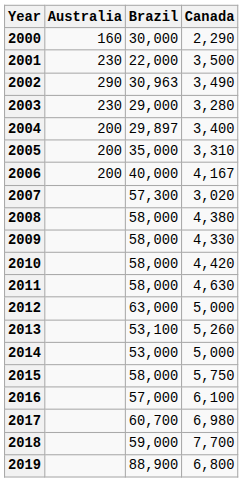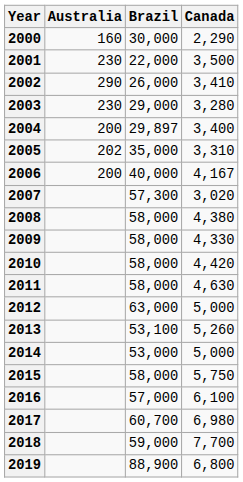2002 | Brazil: 30,963 -> 26,000
2002 | Canada: 3,490 -> 3,410
2005 | Australia: 200 -> 202
